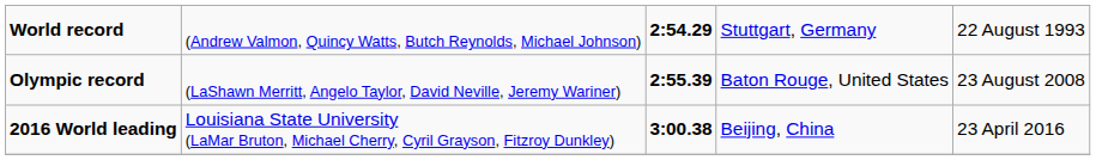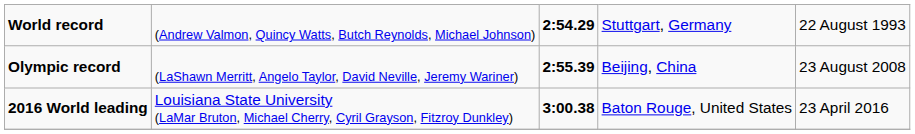Olympic record | column 4: Baton Rouge, United States -> Beijing, China
2016 World leading | column 4: Beijing, China -> Baton Rouge, United States
